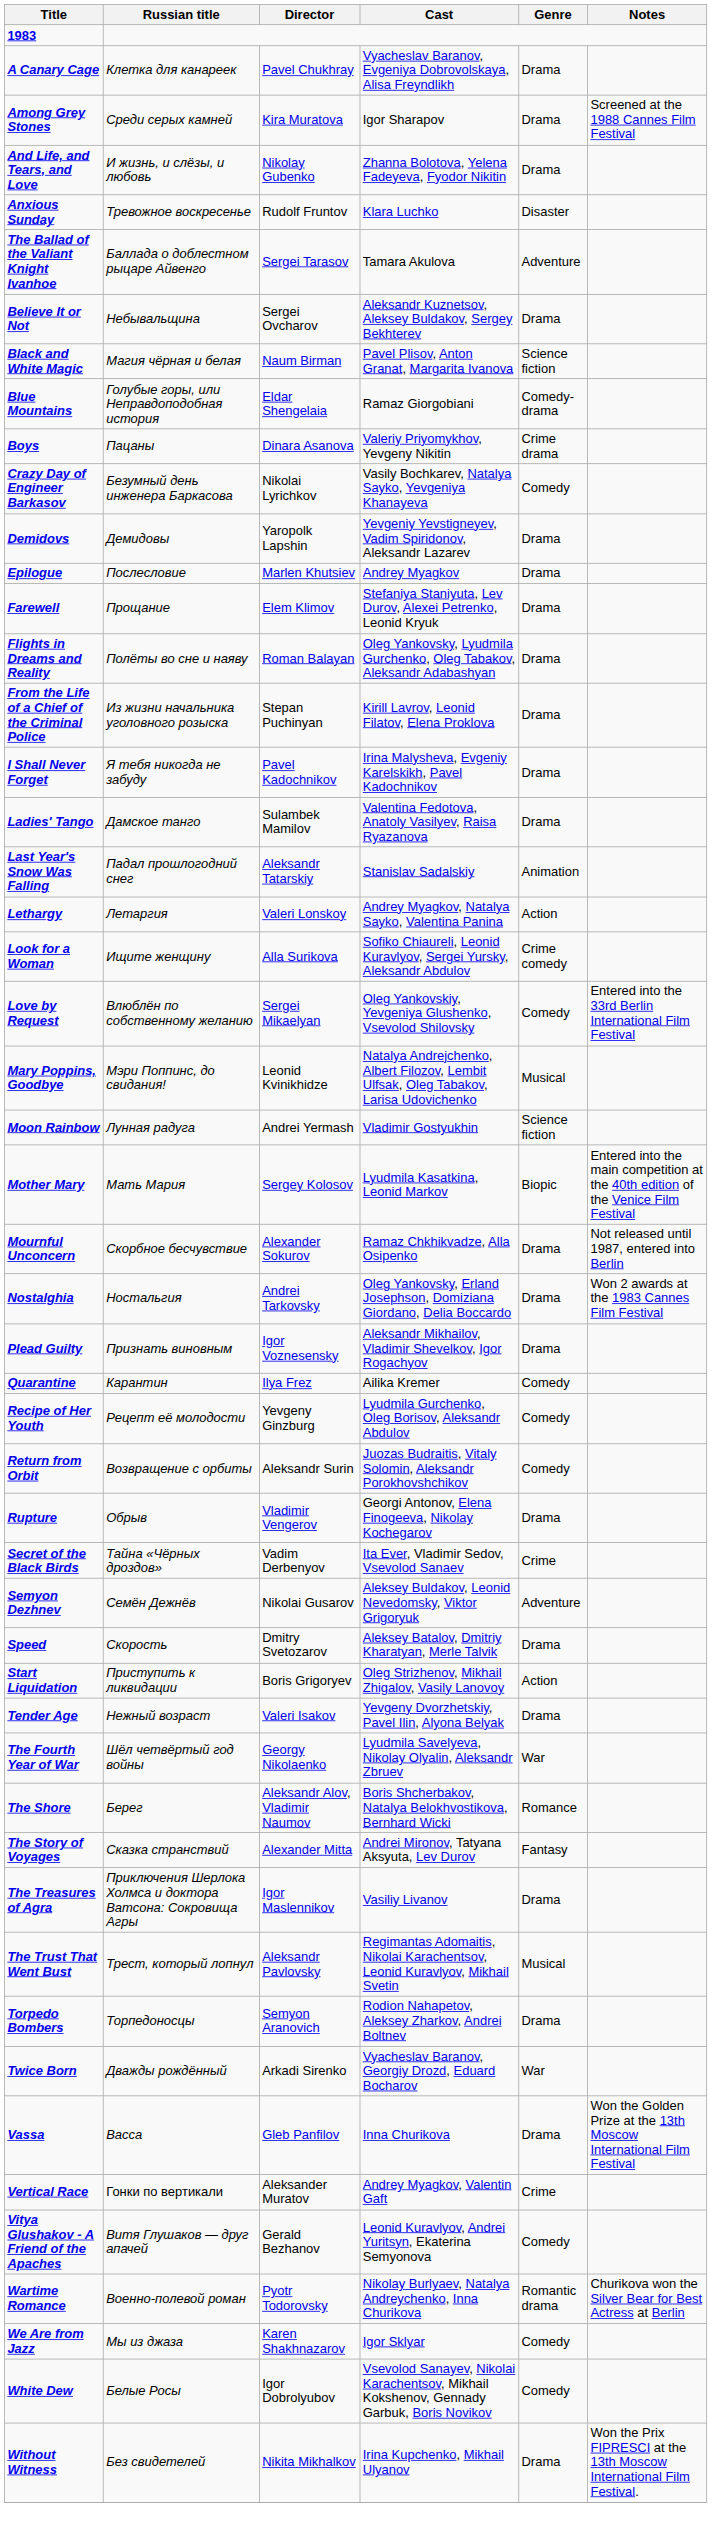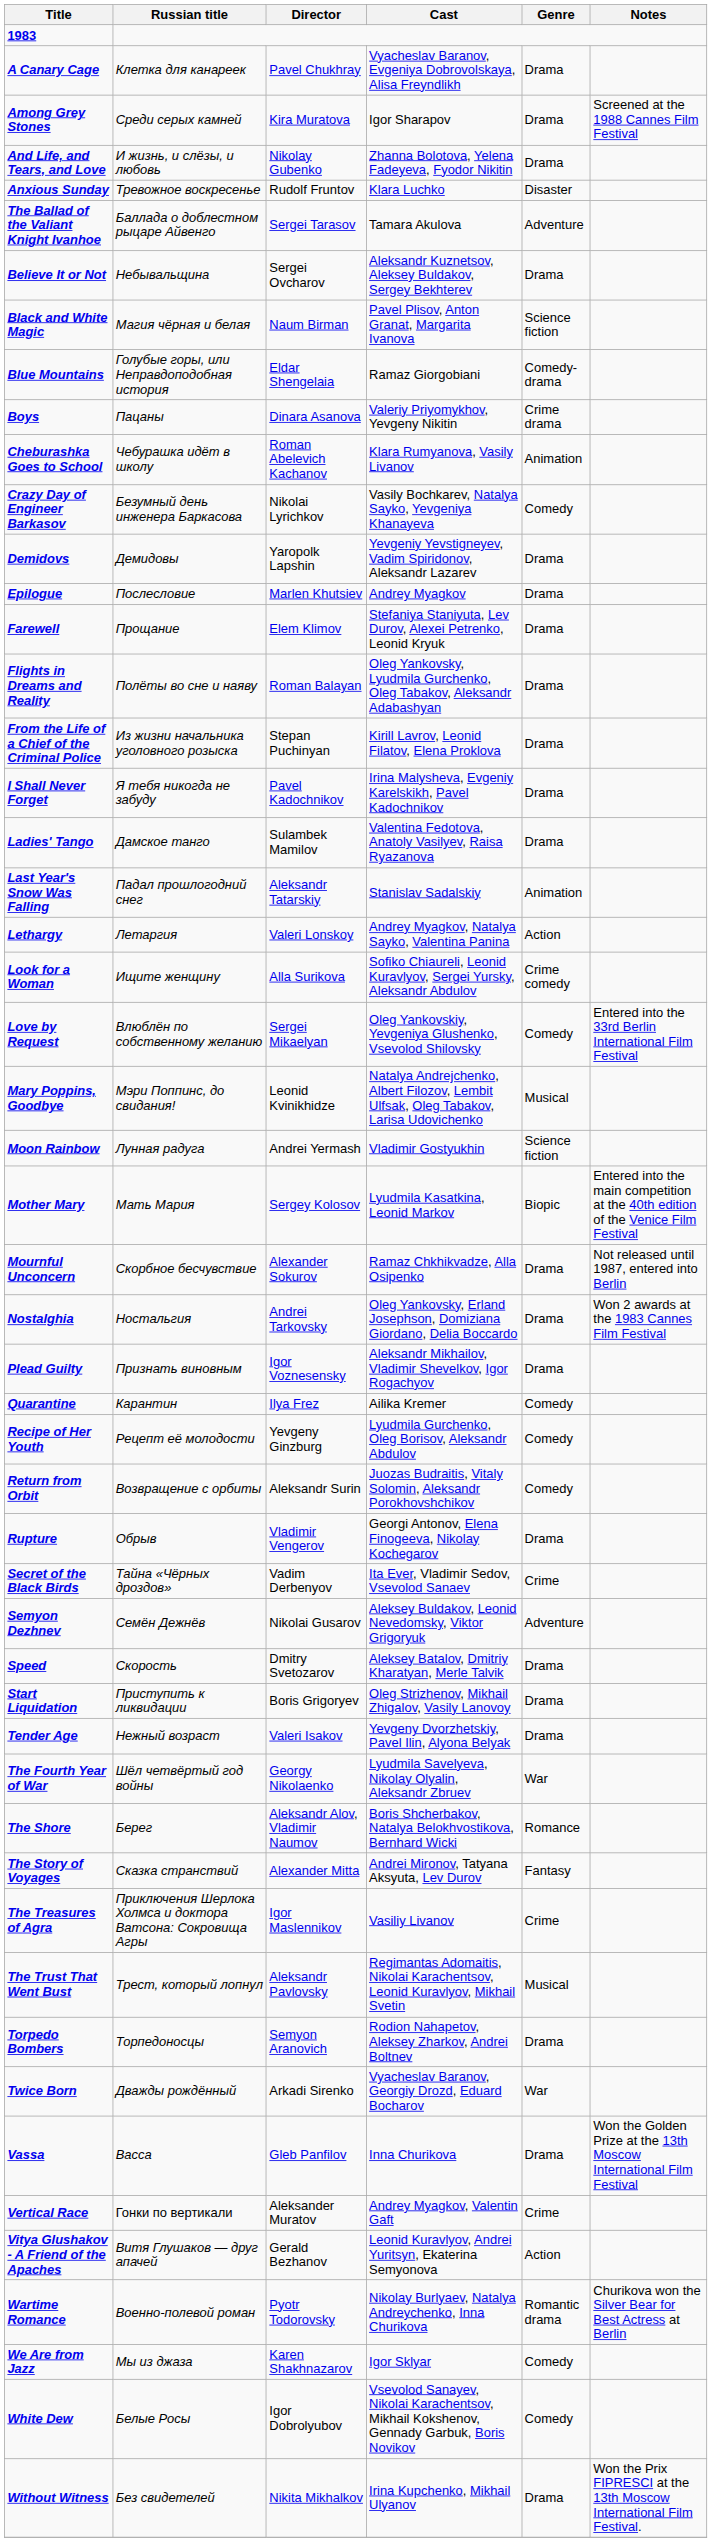+ row: Cheburashka Goes to School | Чебурашка идёт в школу | Roman Abelevich Kachanov | Klara Rumyanova, Vasily Livanov | Animation
Start Liquidation | Genre: Action -> Drama
The Treasures of Agra | Genre: Drama -> Crime
Vitya Glushakov - A Friend of the Apaches | Genre: Comedy -> Action
